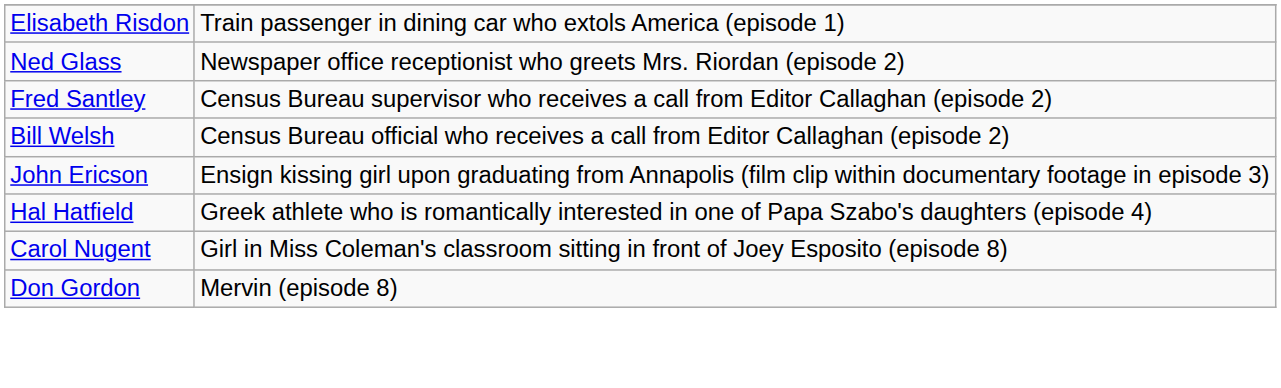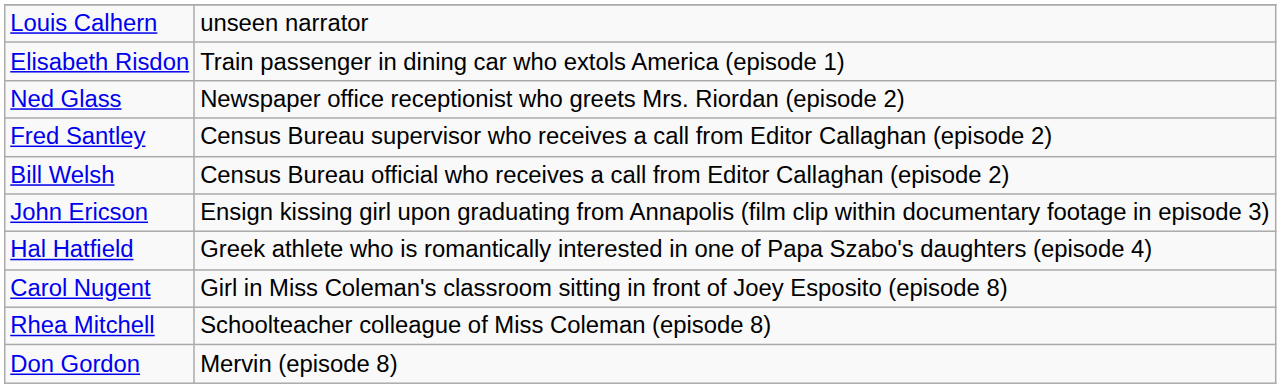+ row: Louis Calhern | unseen narrator
+ row: Rhea Mitchell | Schoolteacher colleague of Miss Coleman (episode 8)
